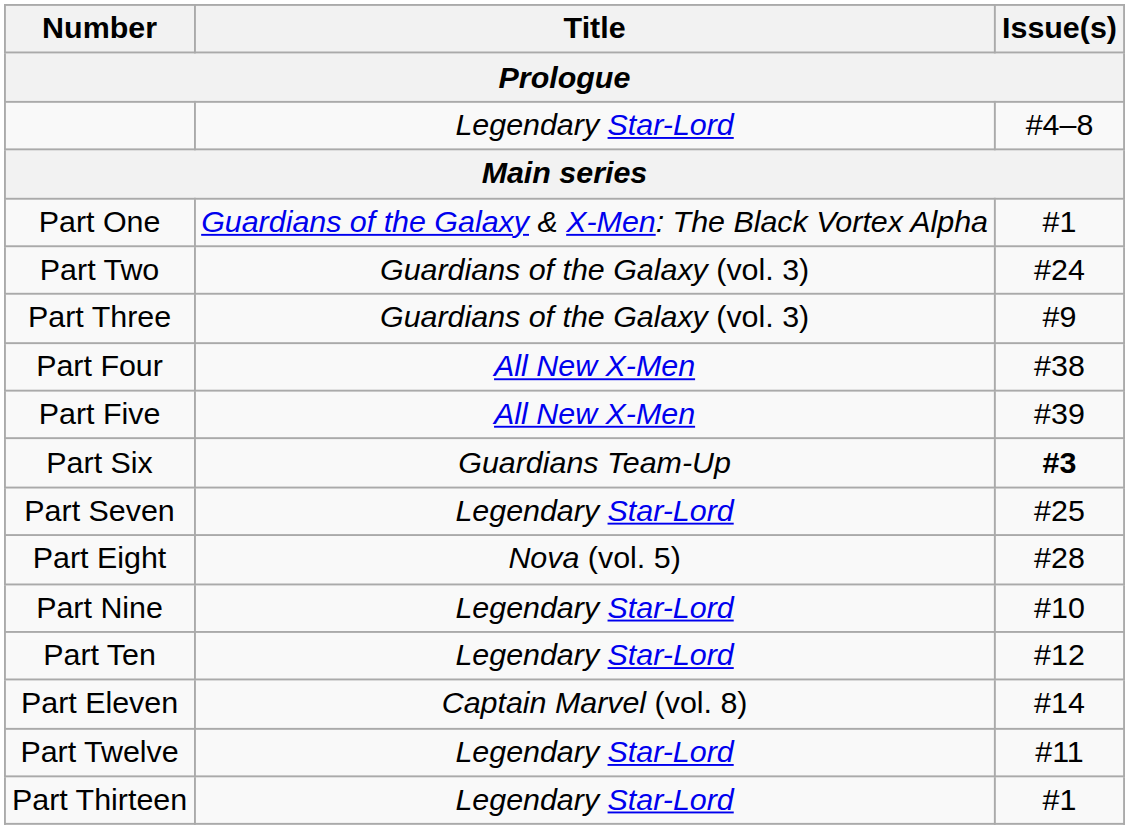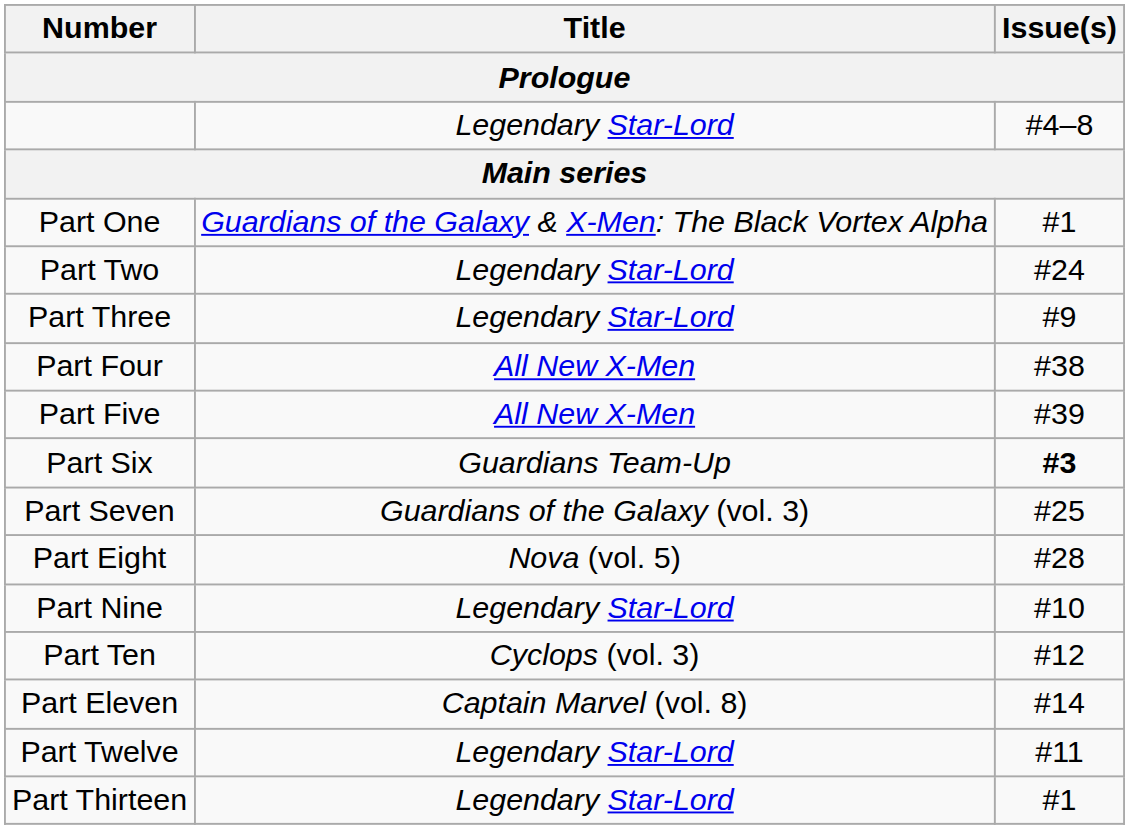Part Two | Title: Guardians of the Galaxy (vol. 3) -> Legendary Star-Lord
Part Three | Title: Guardians of the Galaxy (vol. 3) -> Legendary Star-Lord
Part Seven | Title: Legendary Star-Lord -> Guardians of the Galaxy (vol. 3)
Part Ten | Title: Legendary Star-Lord -> Cyclops (vol. 3)
